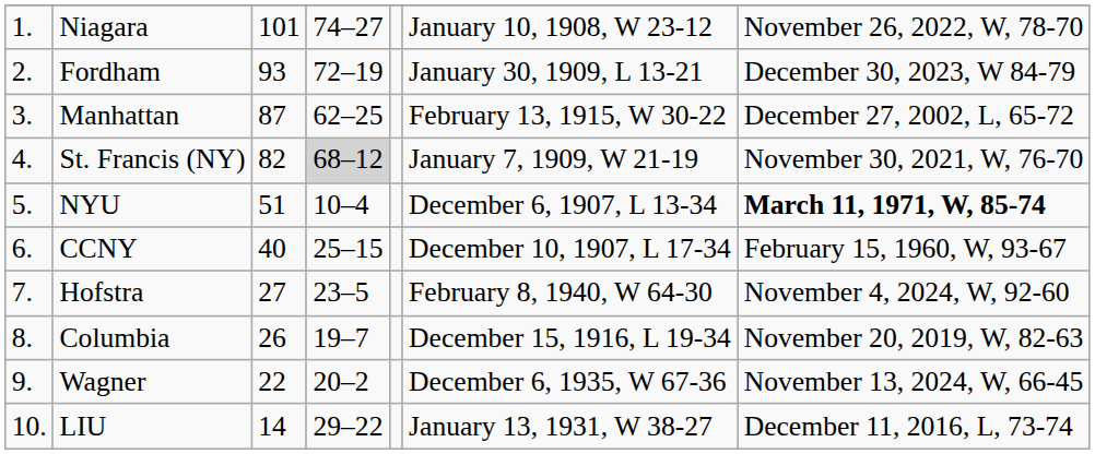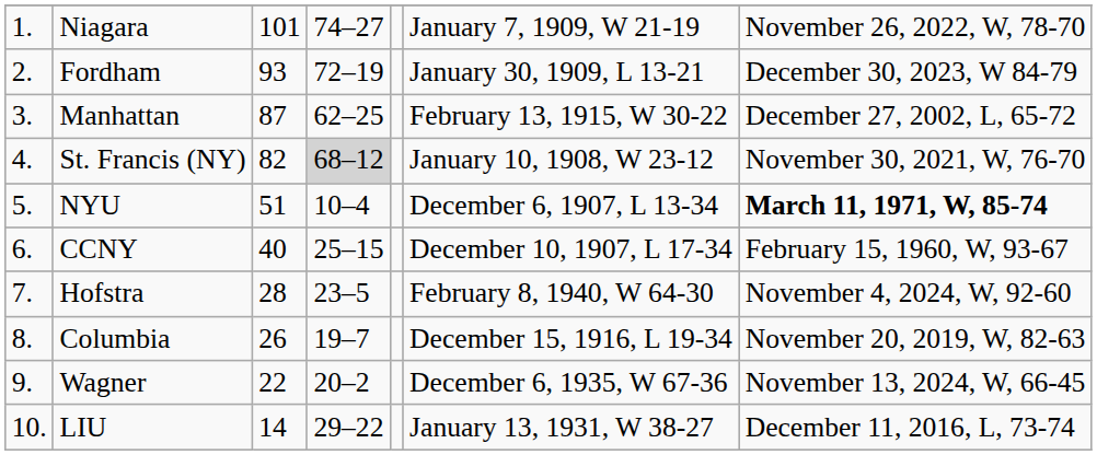Niagara | column 6: January 10, 1908, W 23-12 -> January 7, 1909, W 21-19
St. Francis (NY) | column 6: January 7, 1909, W 21-19 -> January 10, 1908, W 23-12
Hofstra | column 3: 27 -> 28
